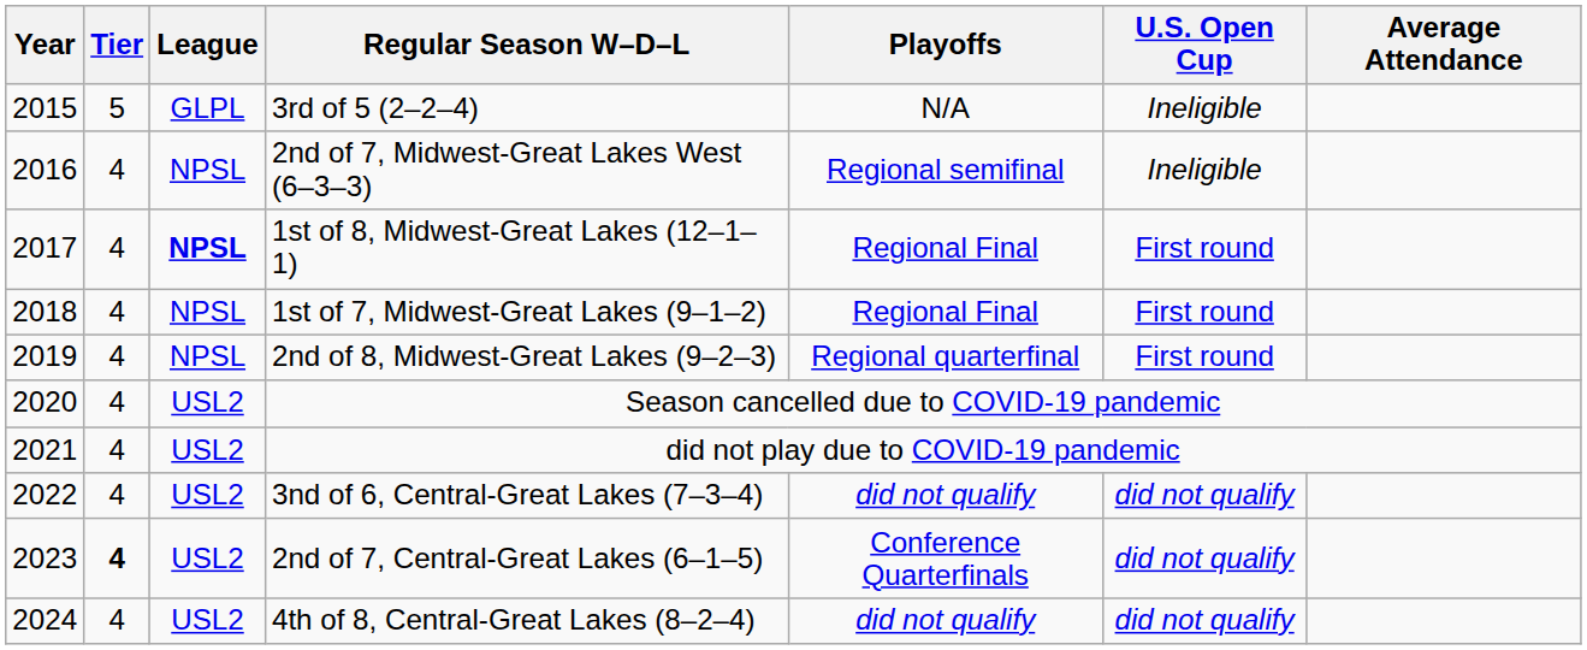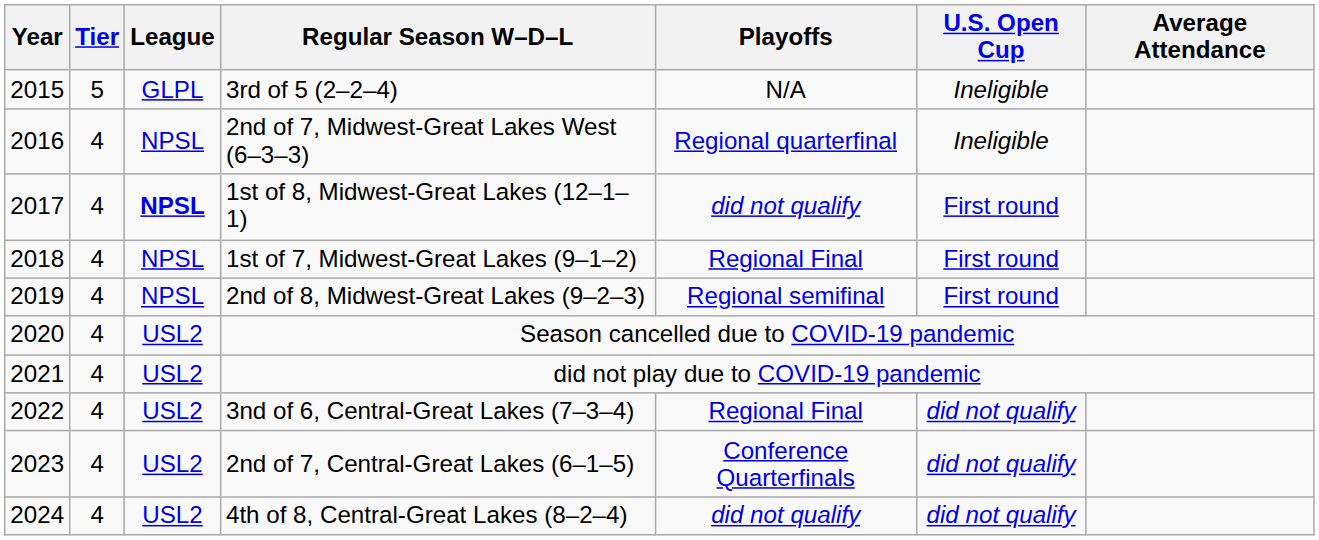2nd of 7, Midwest-Great Lakes West (6–3–3) | Playoffs: Regional semifinal -> Regional quarterfinal
1st of 8, Midwest-Great Lakes (12–1–1) | Playoffs: Regional Final -> did not qualify
2nd of 8, Midwest-Great Lakes (9–2–3) | Playoffs: Regional quarterfinal -> Regional semifinal
3nd of 6, Central-Great Lakes (7–3–4) | Playoffs: did not qualify -> Regional Final
2nd of 7, Central-Great Lakes (6–1–5) | Tier: bold -> normal
